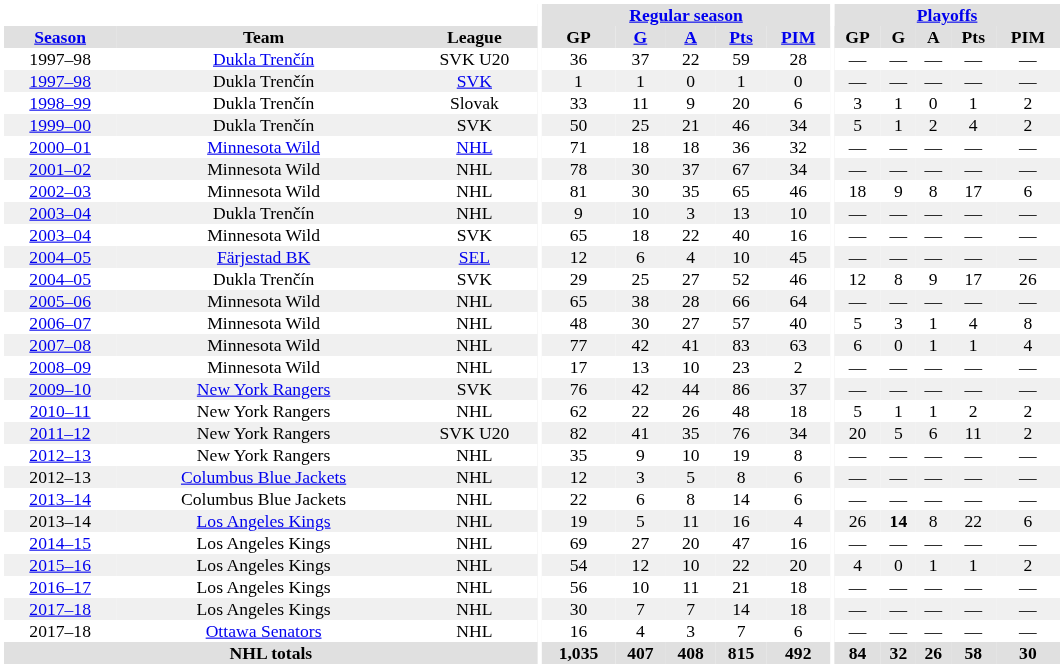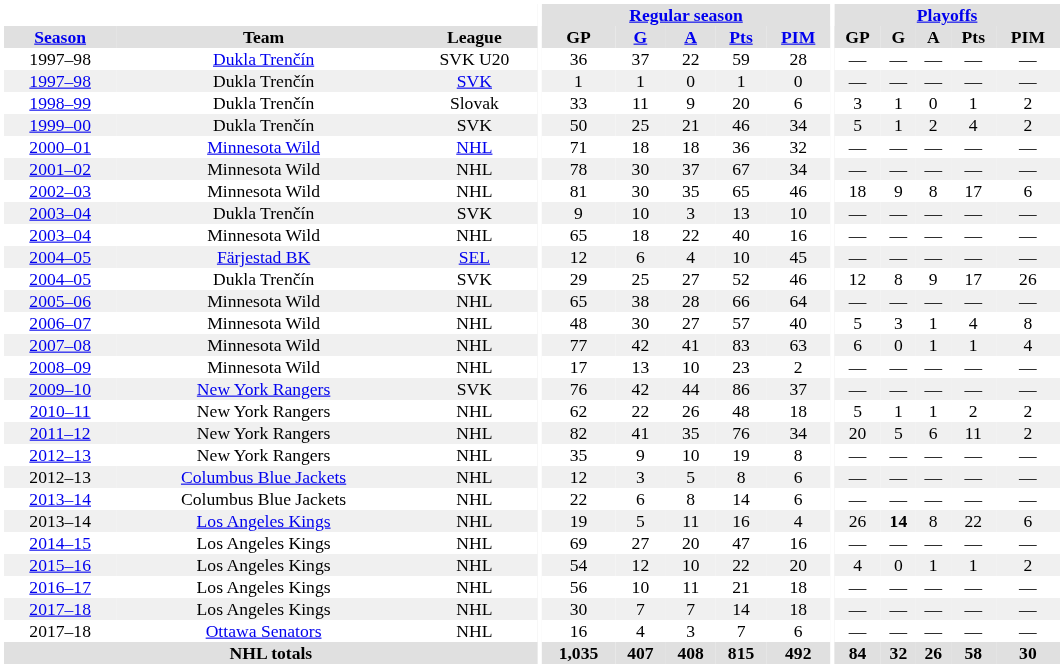2003–04 / Dukla Trenčín | League: NHL -> SVK
2003–04 / Minnesota Wild | League: SVK -> NHL
2011–12 | League: SVK U20 -> NHL
